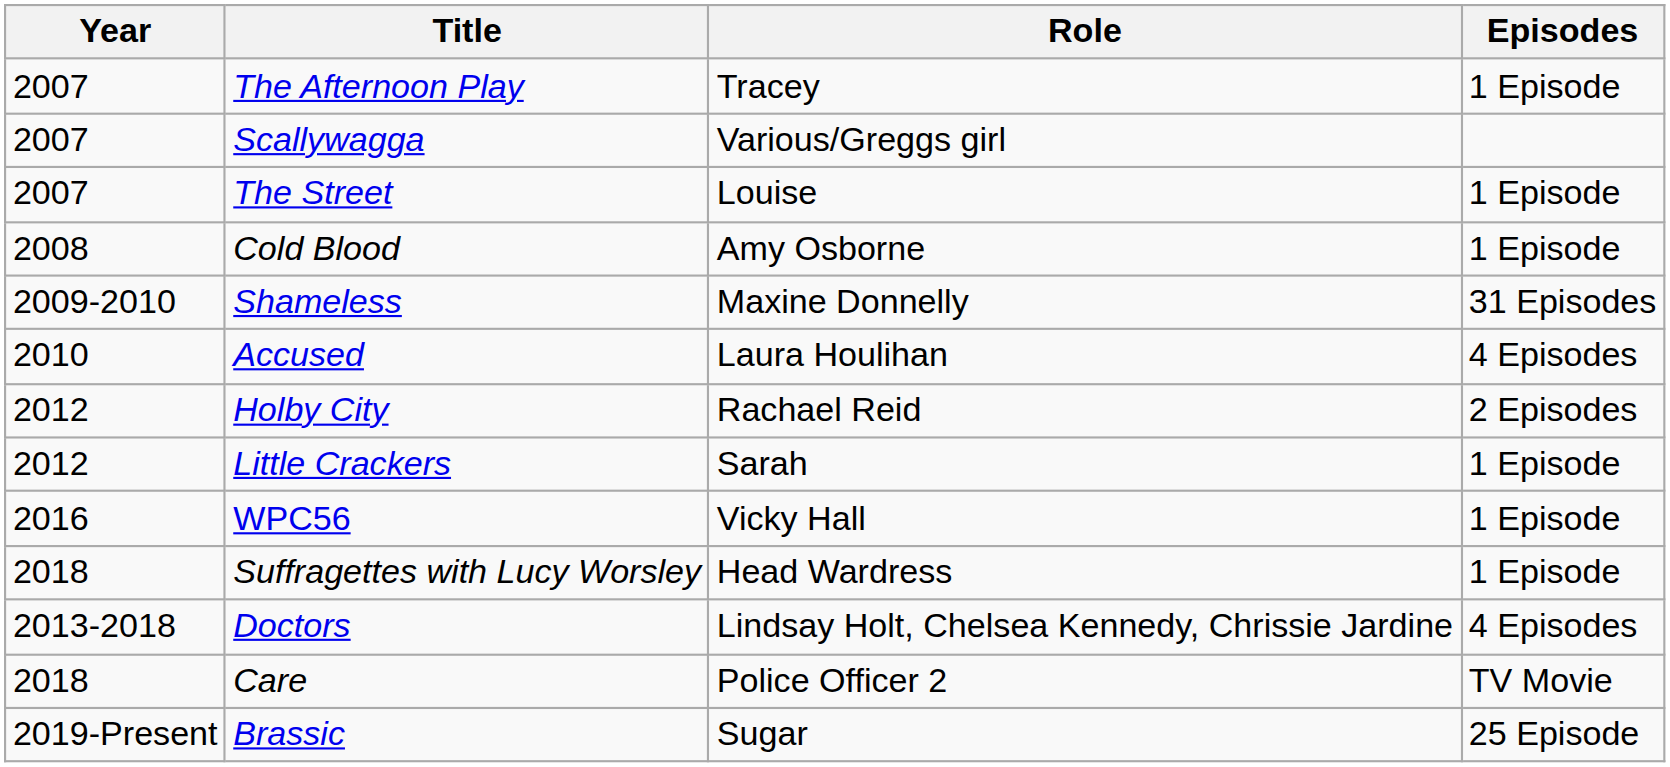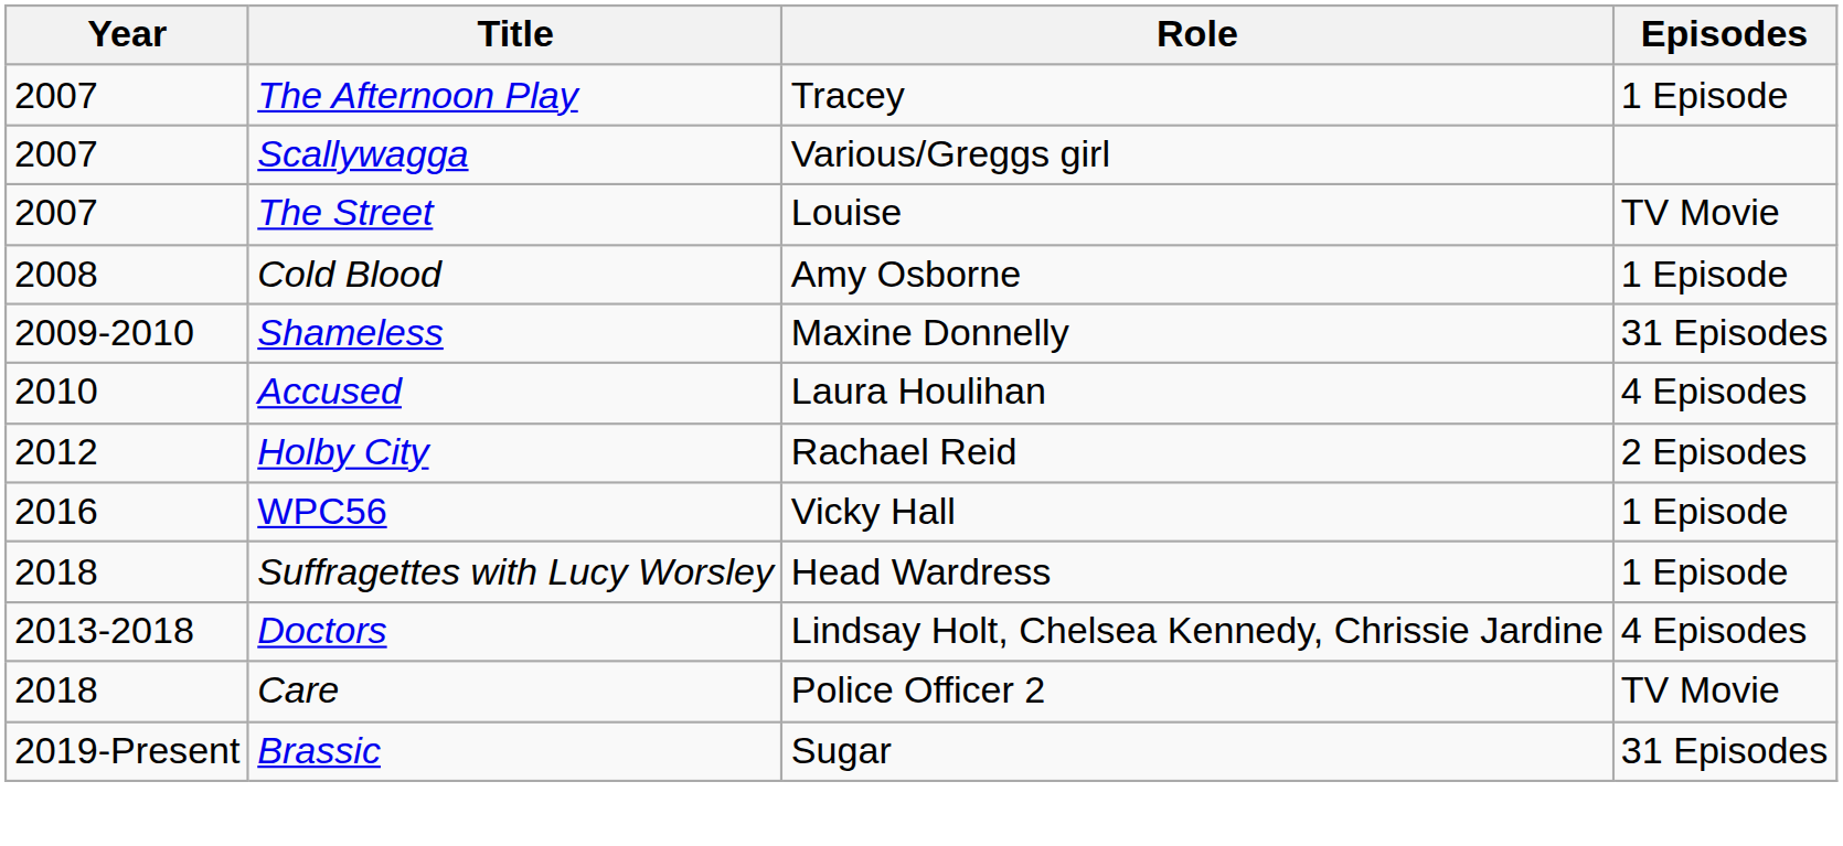The Street | Episodes: 1 Episode -> TV Movie
- row: 2012 | Little Crackers | Sarah | 1 Episode
Brassic | Episodes: 25 Episode -> 31 Episodes
